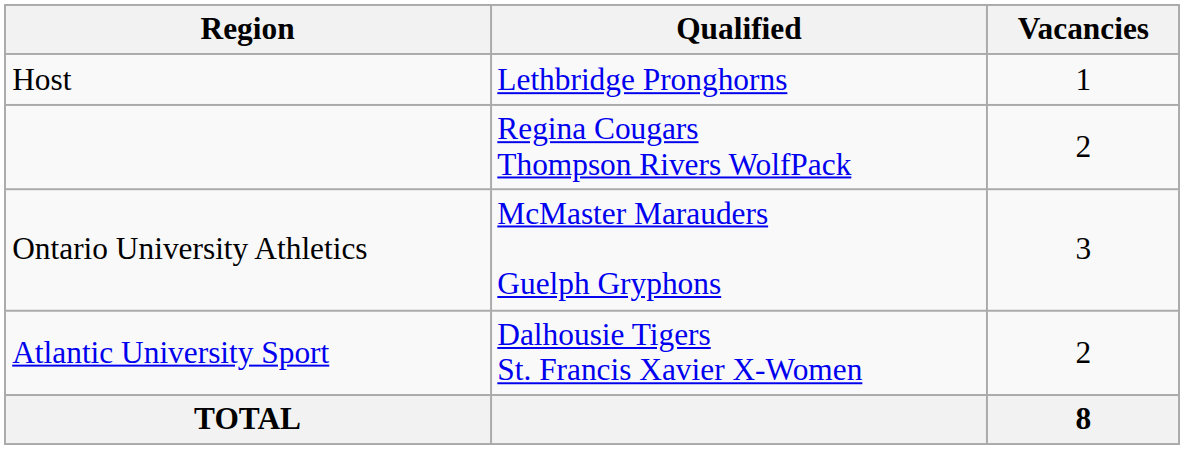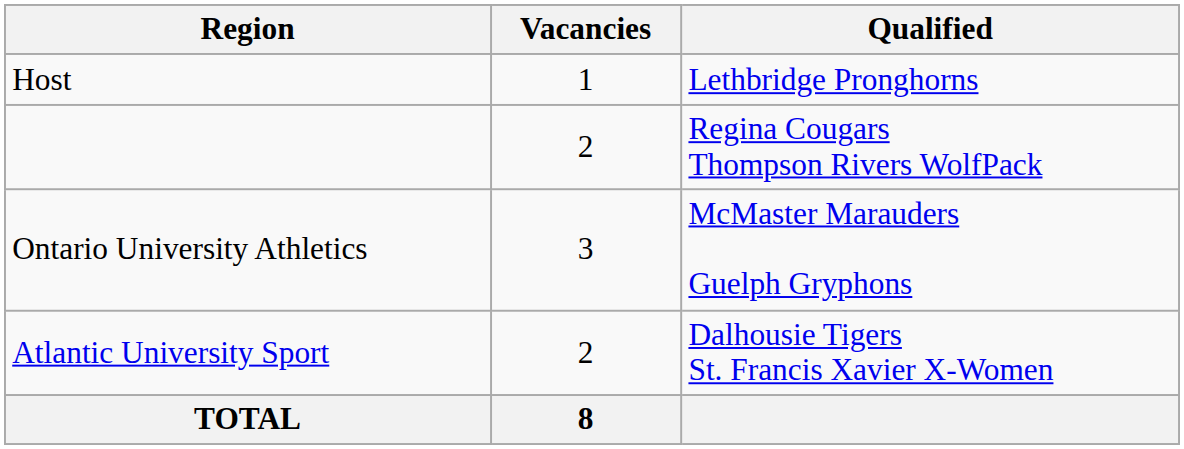columns swapped: Vacancies <-> Qualified
